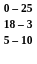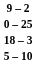+ row: 9 – 2
